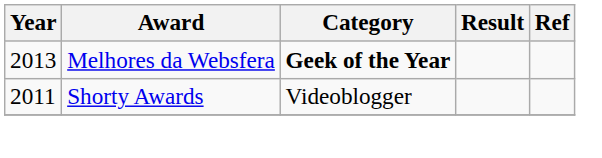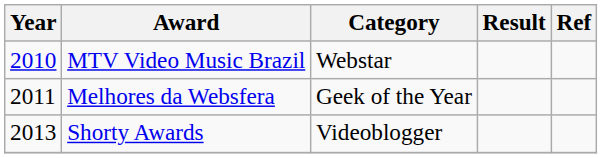+ row: 2010 | MTV Video Music Brazil | Webstar
Melhores da Websfera | Year: 2013 -> 2011
Melhores da Websfera | Category: bold -> normal
Shorty Awards | Year: 2011 -> 2013
